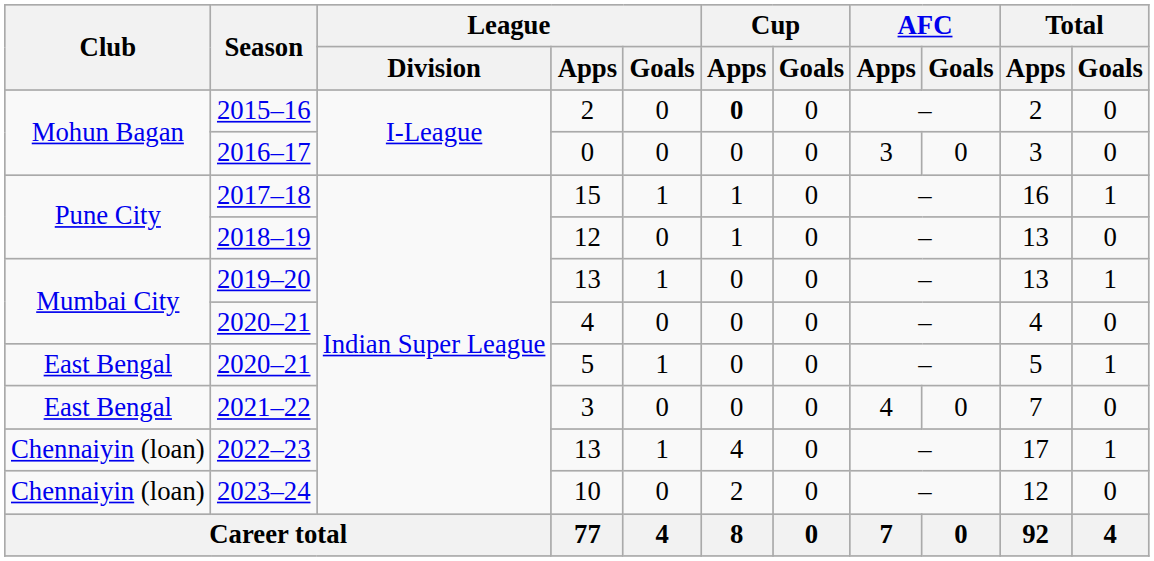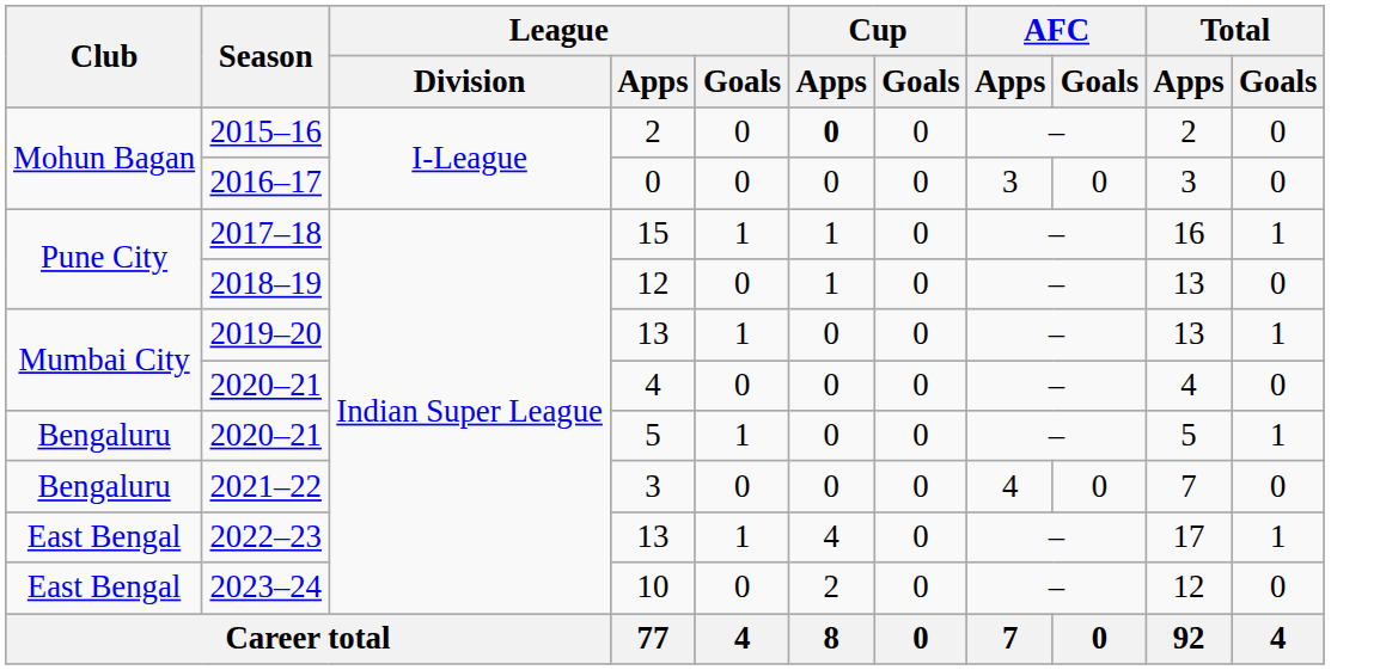2020–21 / 5 | Club: East Bengal -> Bengaluru
2021–22 | Club: East Bengal -> Bengaluru
2022–23 | Club: Chennaiyin (loan) -> East Bengal
2023–24 | Club: Chennaiyin (loan) -> East Bengal
